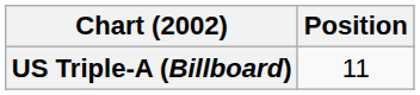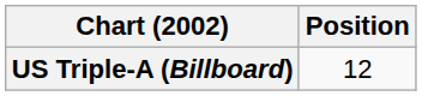US Triple-A (Billboard) | Position: 11 -> 12
